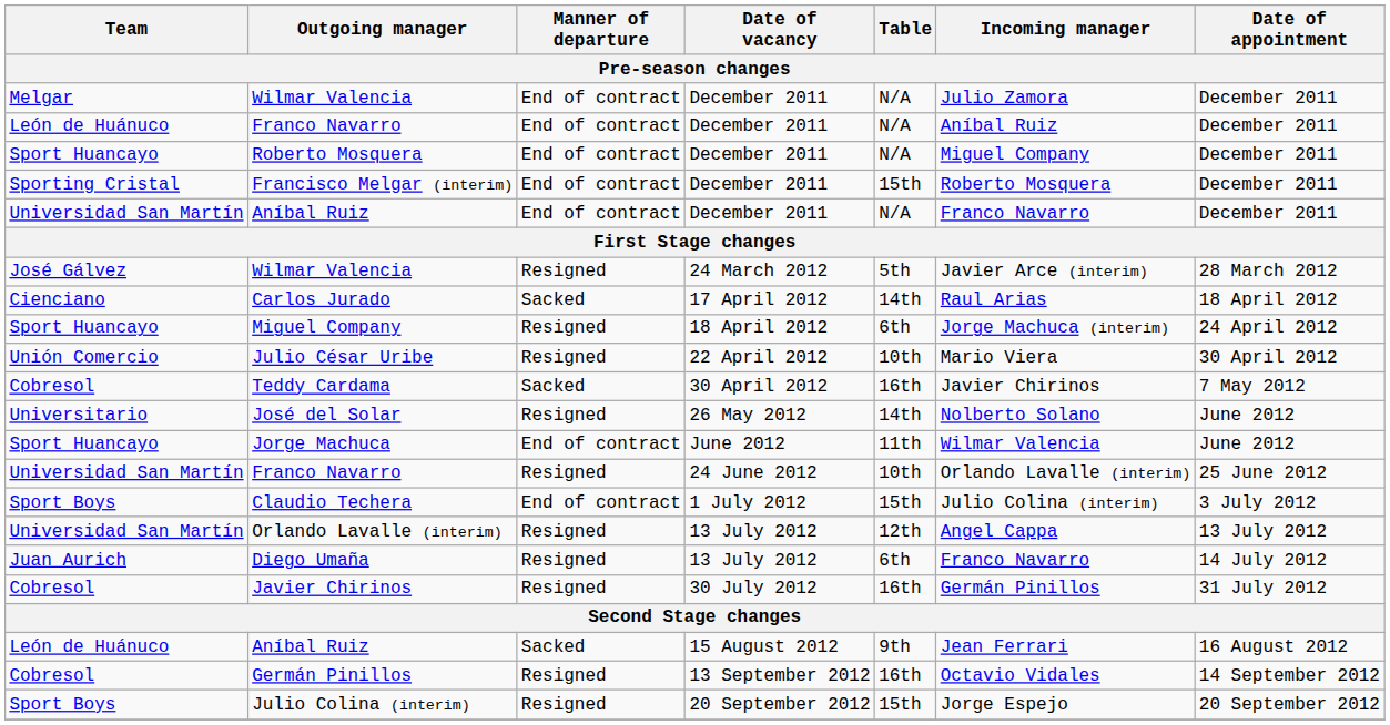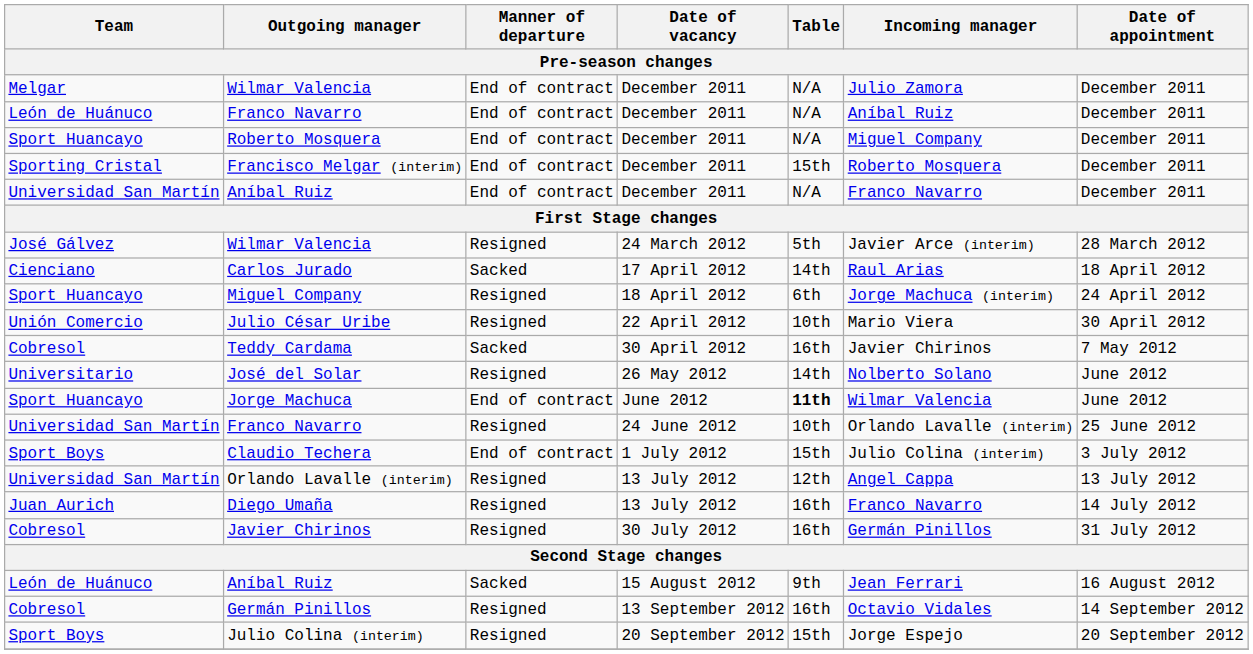Jorge Machuca | Table: normal -> bold
Diego Umaña | Table: 6th -> 16th
